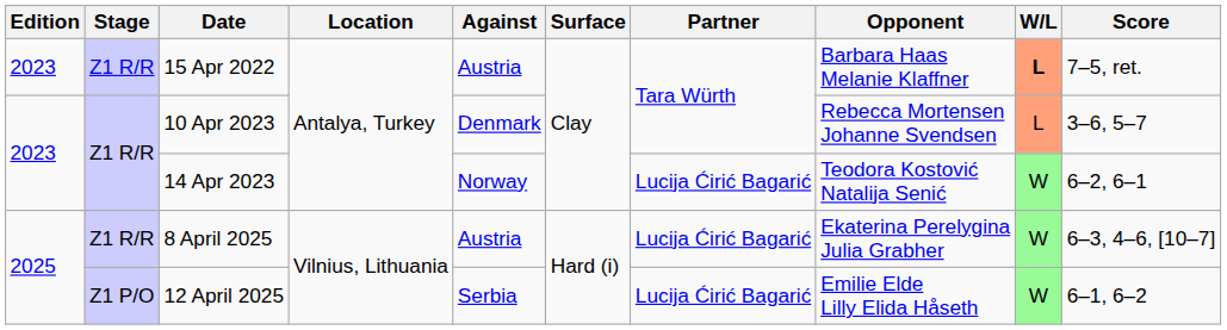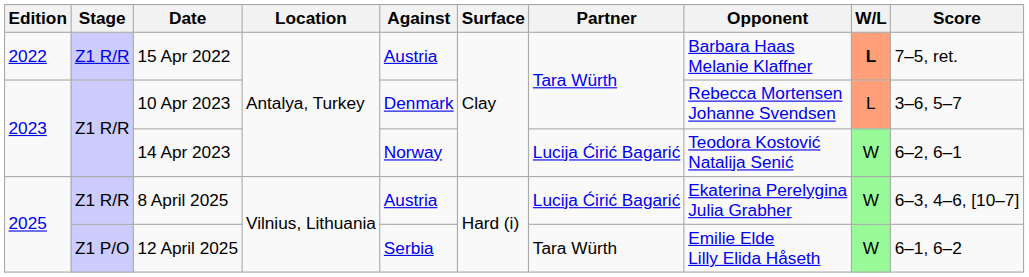15 Apr 2022 | Edition: 2023 -> 2022
12 April 2025 | Partner: Lucija Ćirić Bagarić -> Tara Würth
